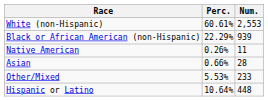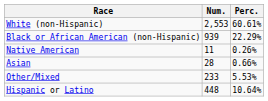columns swapped: Num. <-> Perc.
